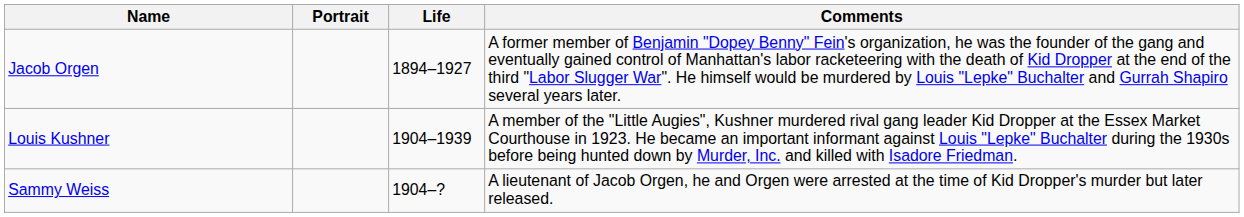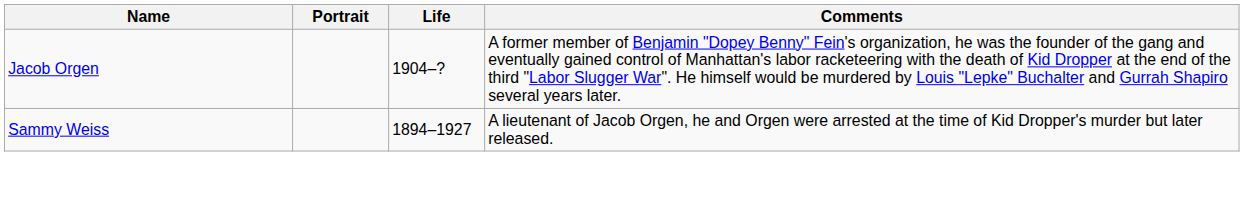Jacob Orgen | Life: 1894–1927 -> 1904–?
- row: Louis Kushner | 1904–1939 | A member of the "Little Augies", Kushner murdered rival gang leader Kid Dropper at the Essex Market Courthouse in 1923. He became an important informant against Louis "Lepke" Buchalter during the 1930s before being hunted down by Murder, Inc. and killed with Isadore Friedman.
Sammy Weiss | Life: 1904–? -> 1894–1927
